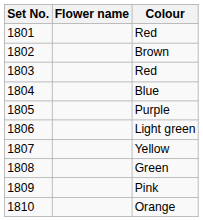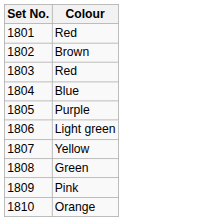- column: Flower name
